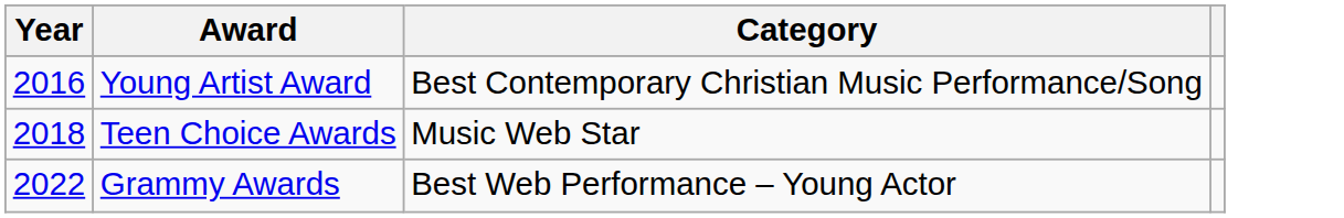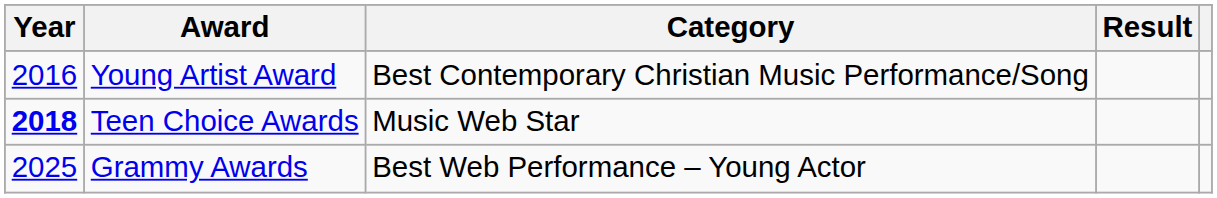+ column: Result
Teen Choice Awards | Year: normal -> bold
Grammy Awards | Year: 2022 -> 2025
